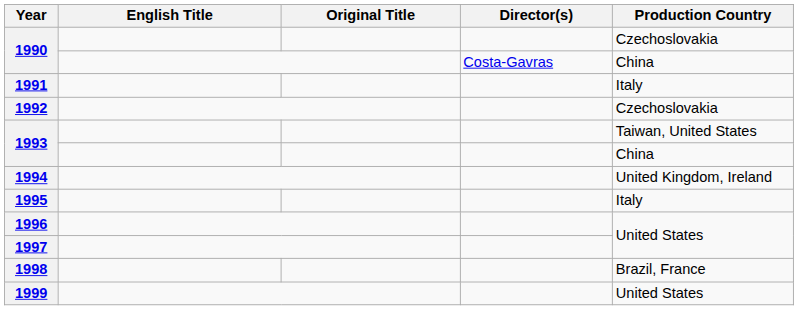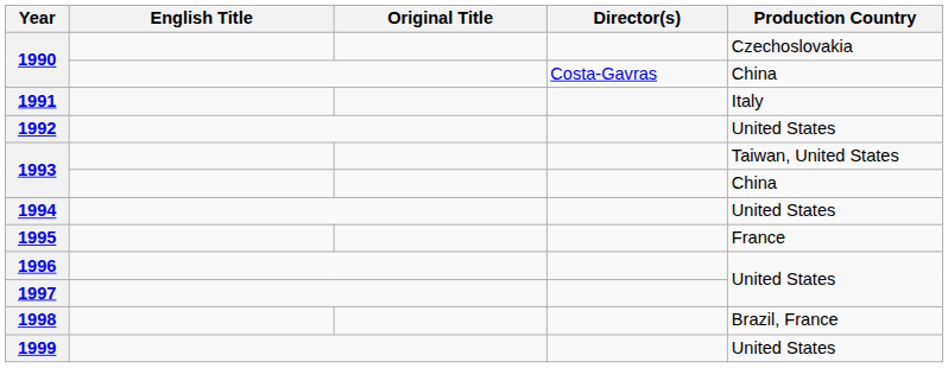1992 | Production Country: Czechoslovakia -> United States
1994 | Production Country: United Kingdom, Ireland -> United States
1995 | Production Country: Italy -> France
